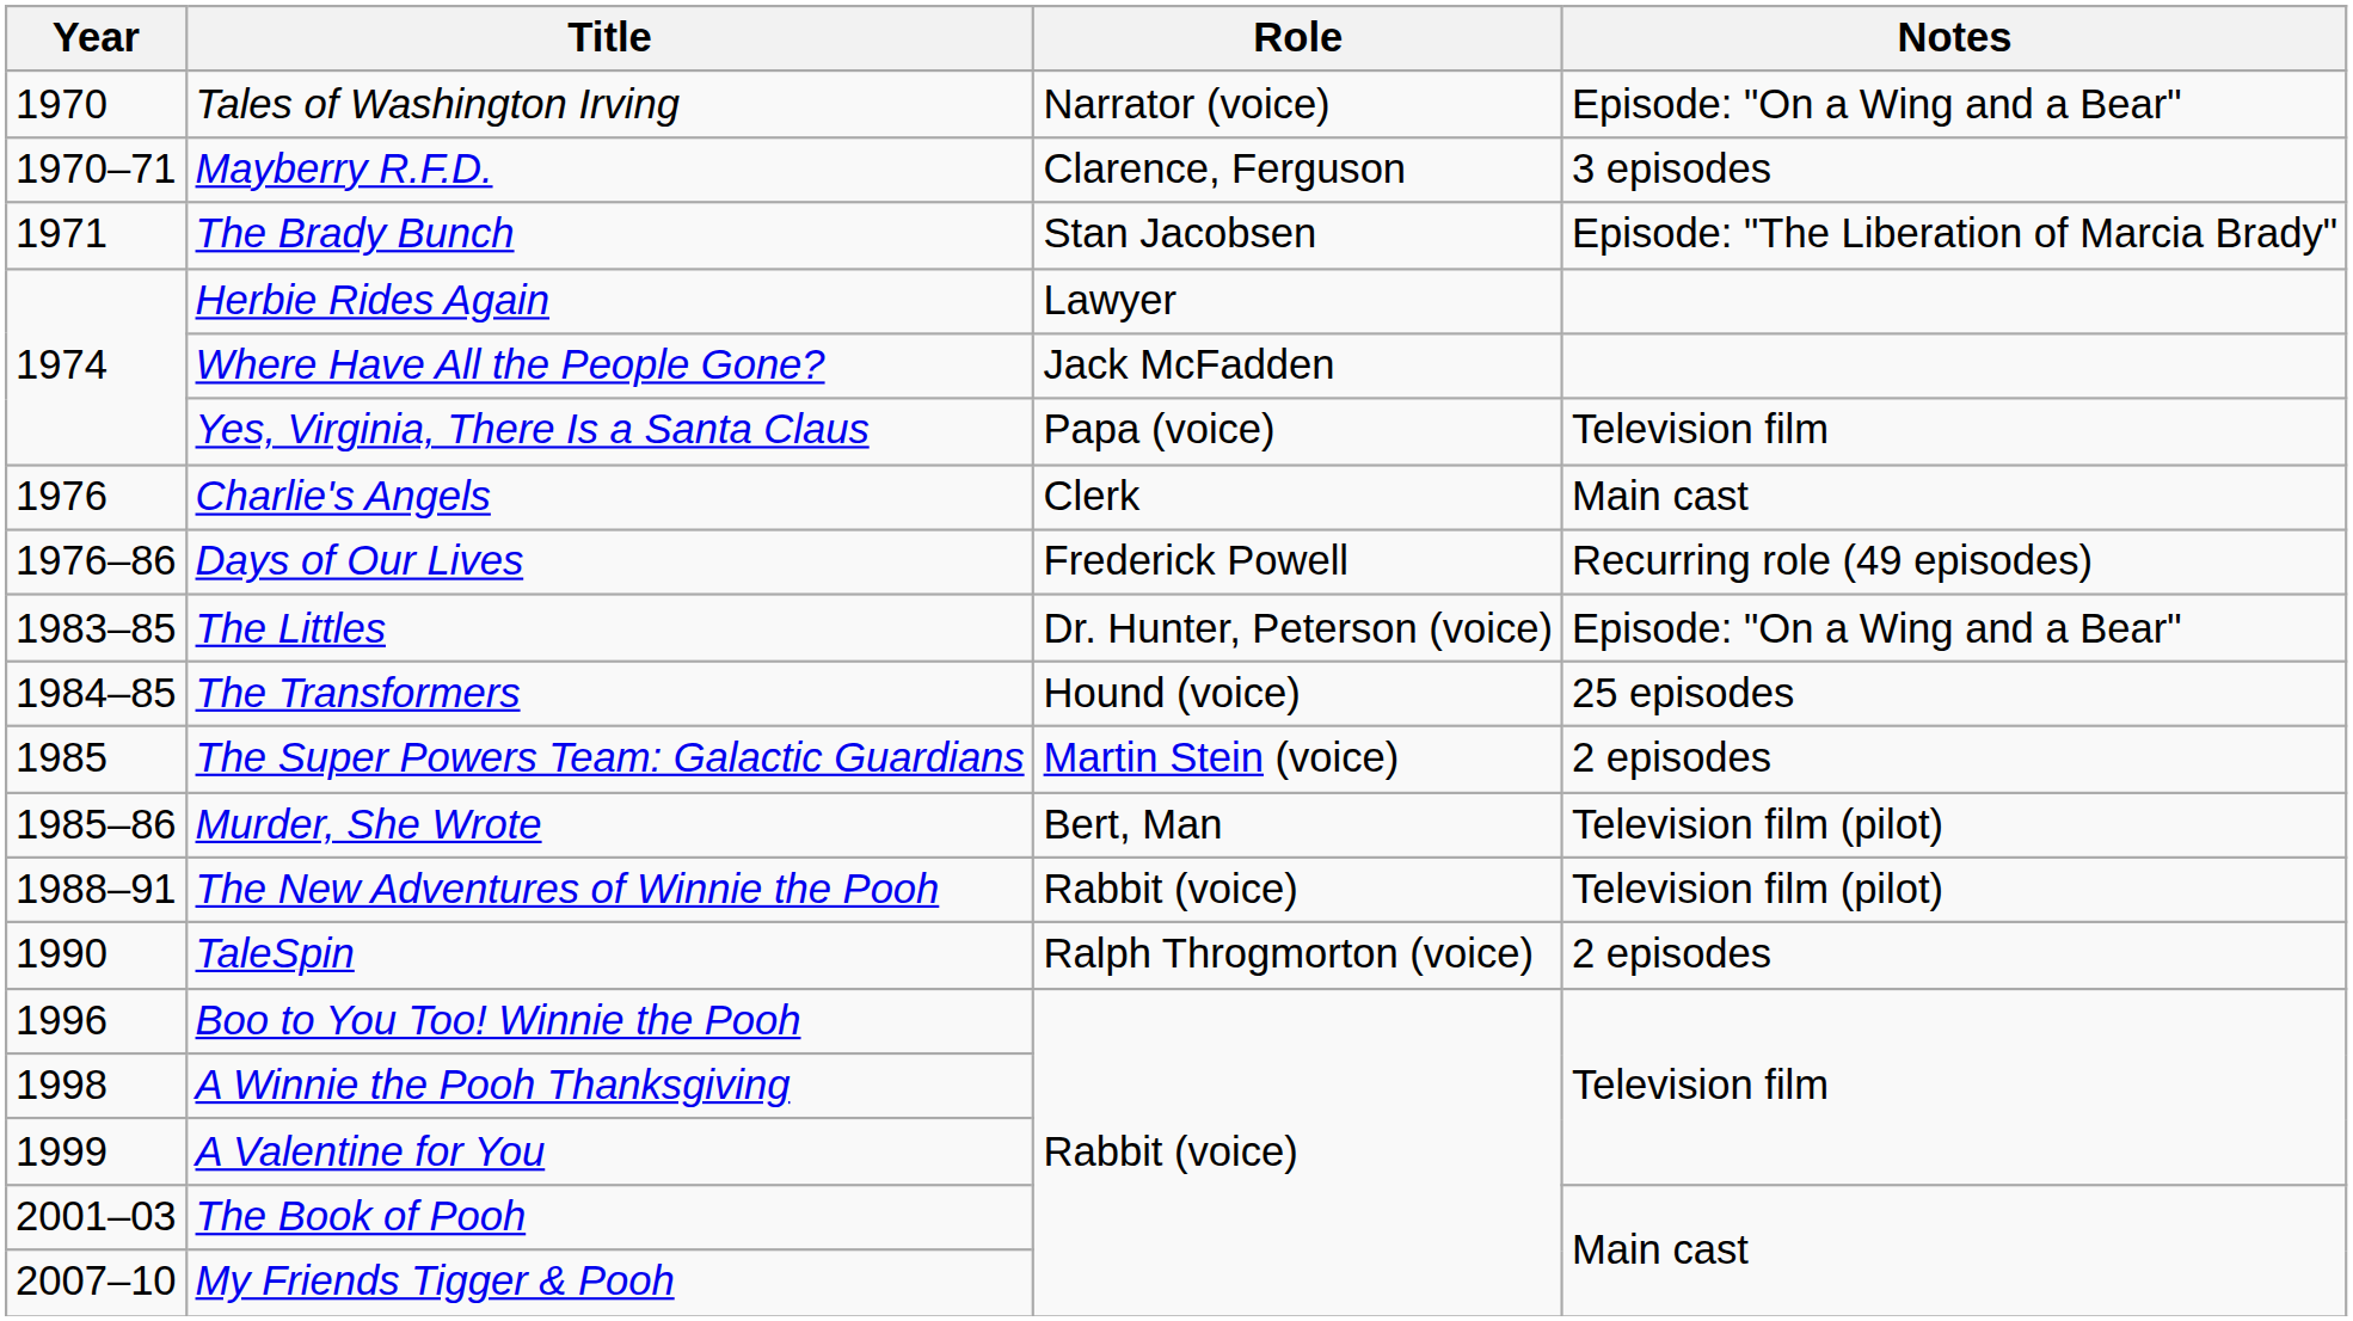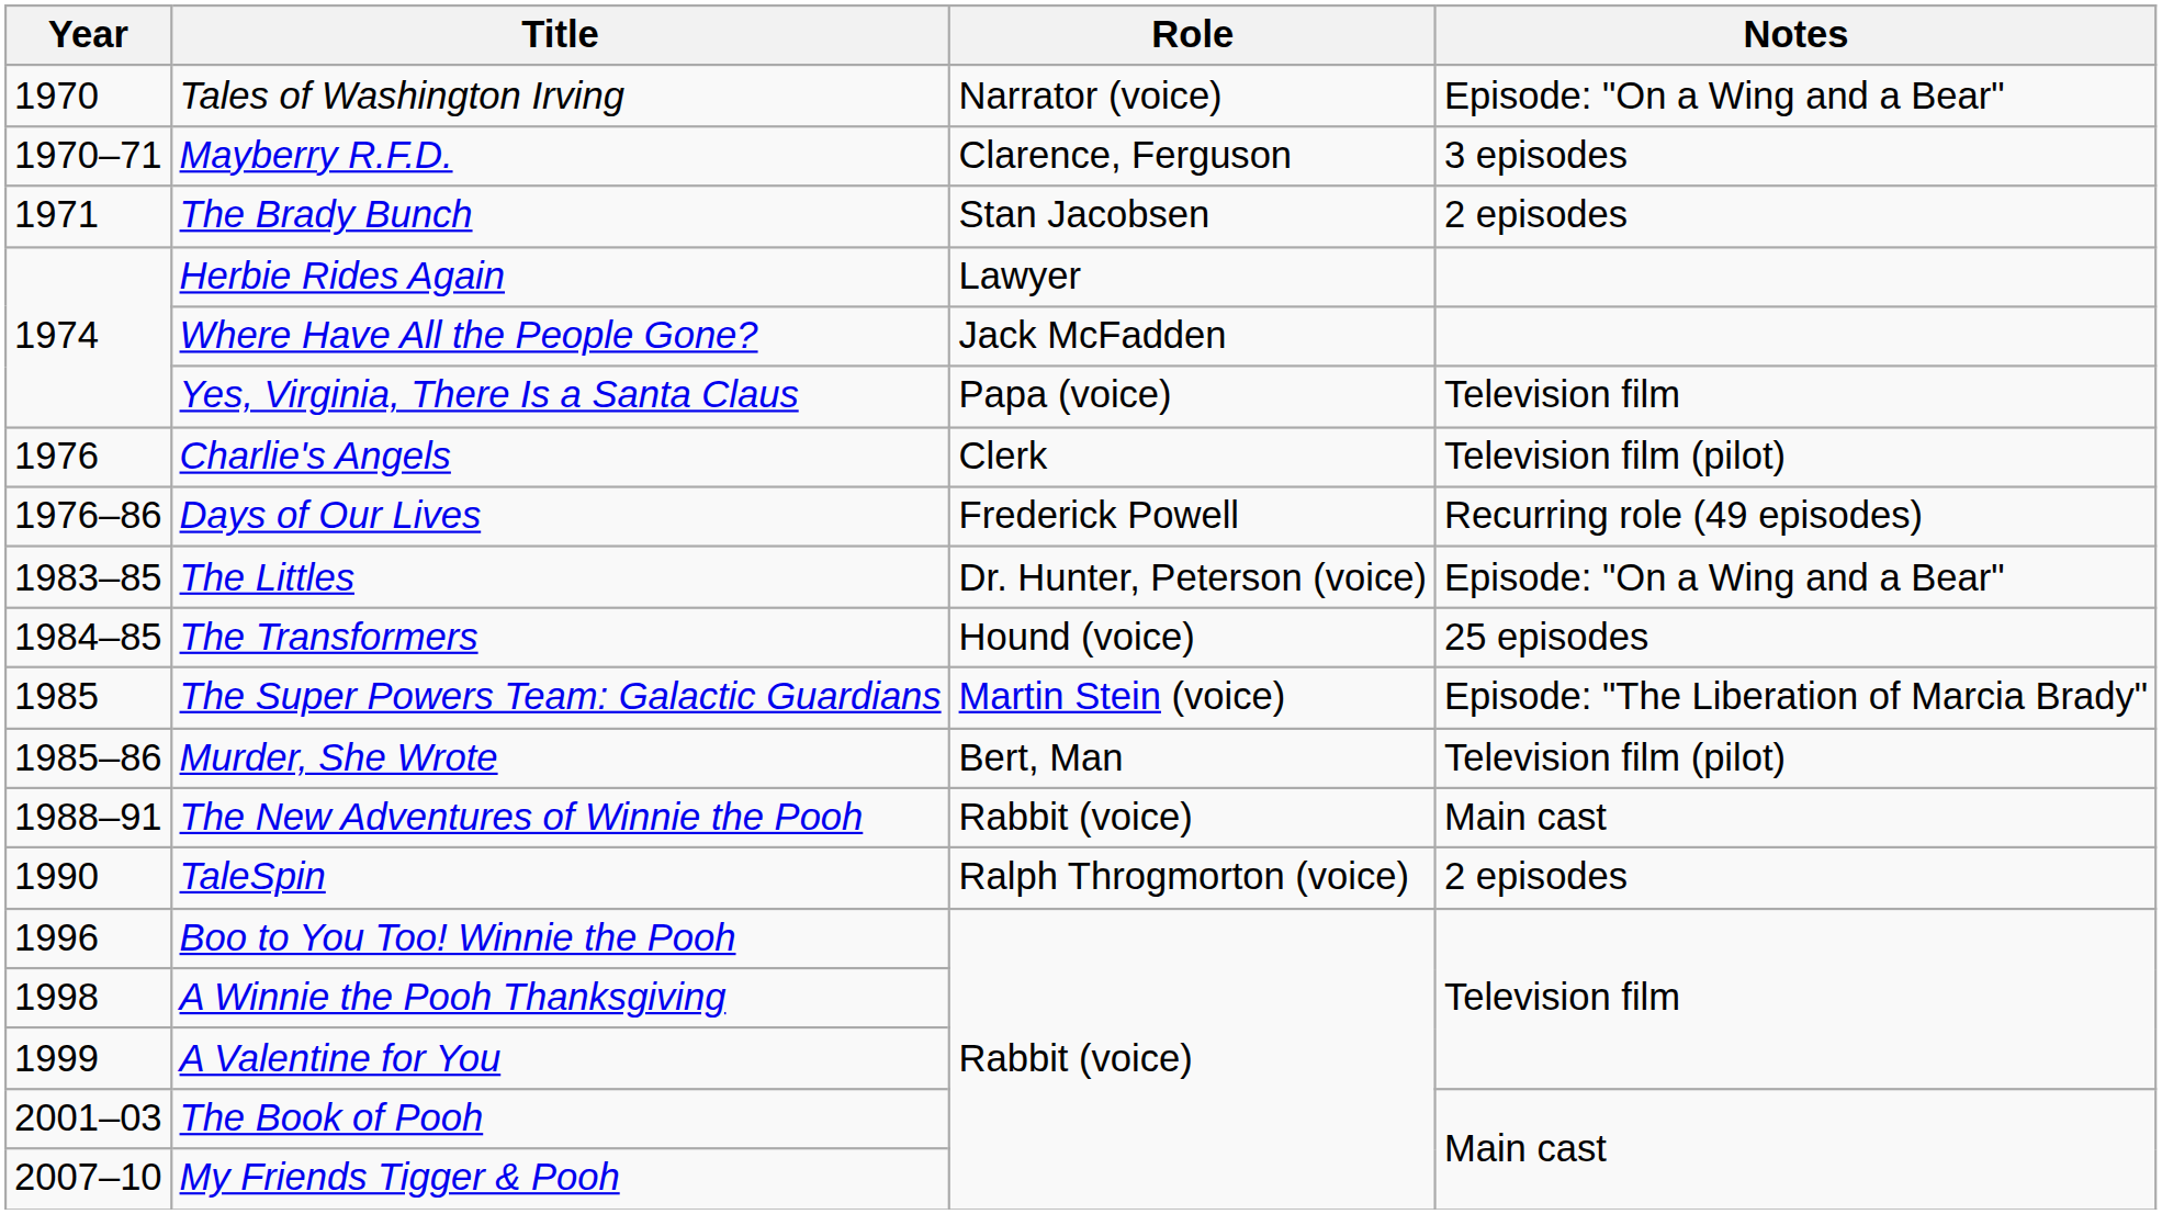The Brady Bunch | Notes: Episode: "The Liberation of Marcia Brady" -> 2 episodes
Charlie's Angels | Notes: Main cast -> Television film (pilot)
The Super Powers Team: Galactic Guardians | Notes: 2 episodes -> Episode: "The Liberation of Marcia Brady"
The New Adventures of Winnie the Pooh | Notes: Television film (pilot) -> Main cast
